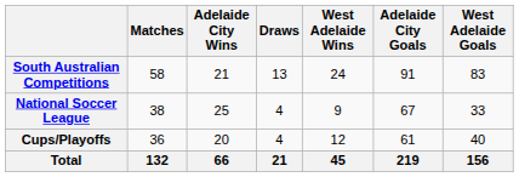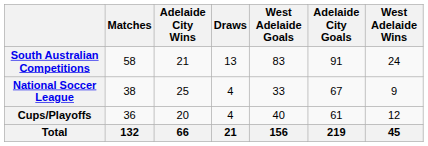columns swapped: West Adelaide Wins <-> West Adelaide Goals
